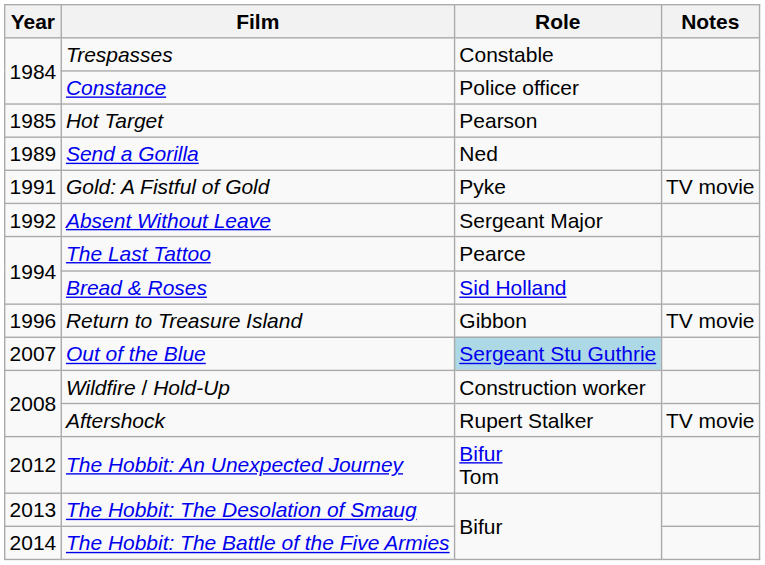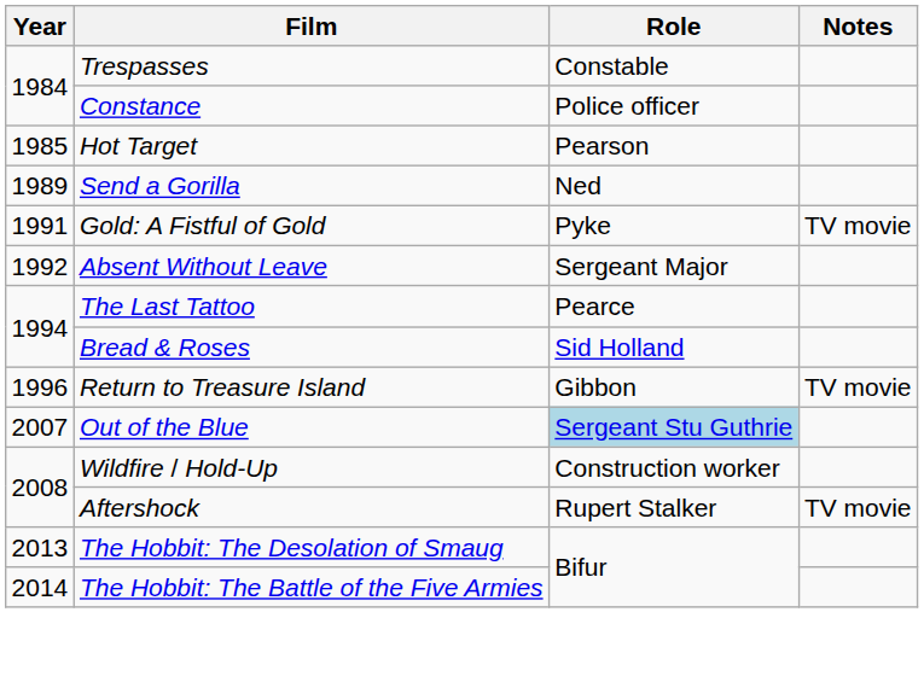- row: 2012 | The Hobbit: An Unexpected Journey | Bifur Tom
